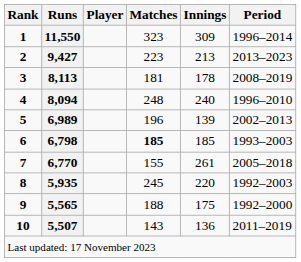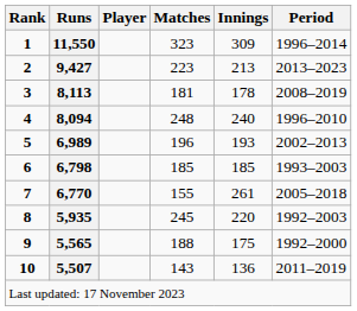6,989 | Innings: 139 -> 193
6,798 | Matches: bold -> normal
